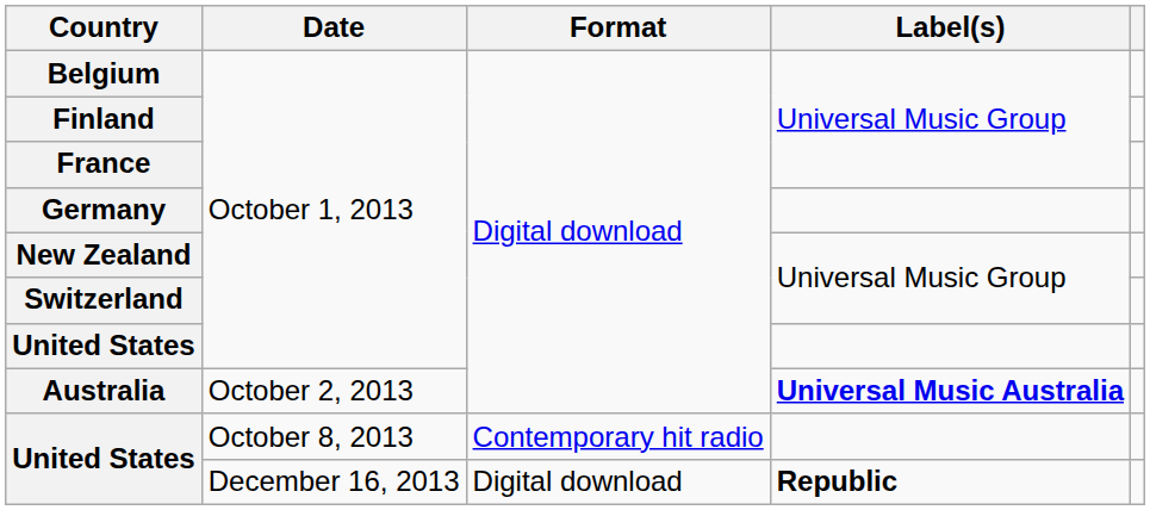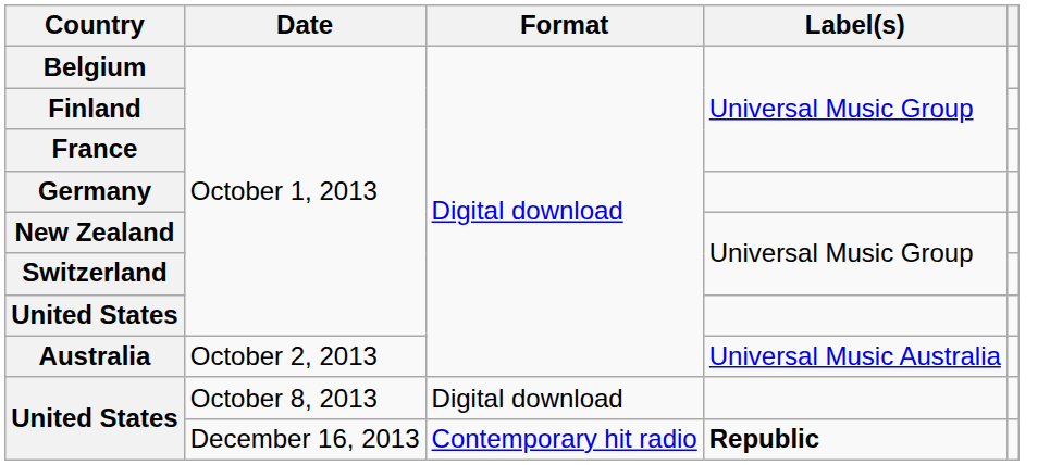Australia | Label(s): bold -> normal
United States / October 8, 2013 | Format: Contemporary hit radio -> Digital download
United States / December 16, 2013 | Format: Digital download -> Contemporary hit radio
